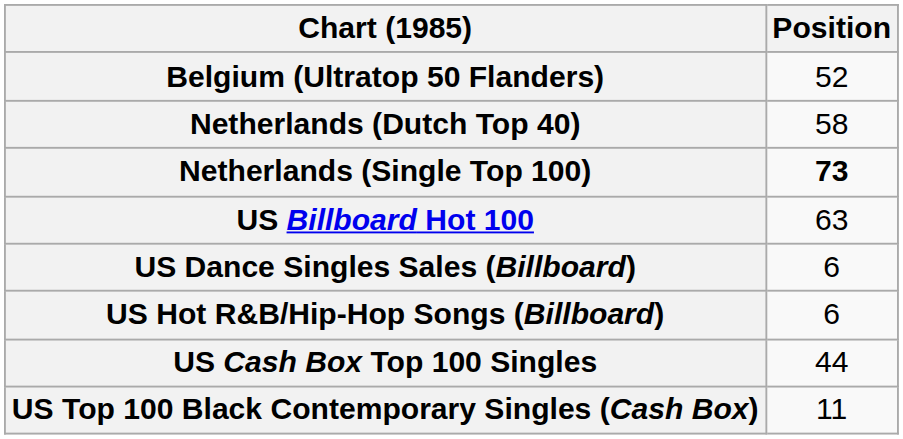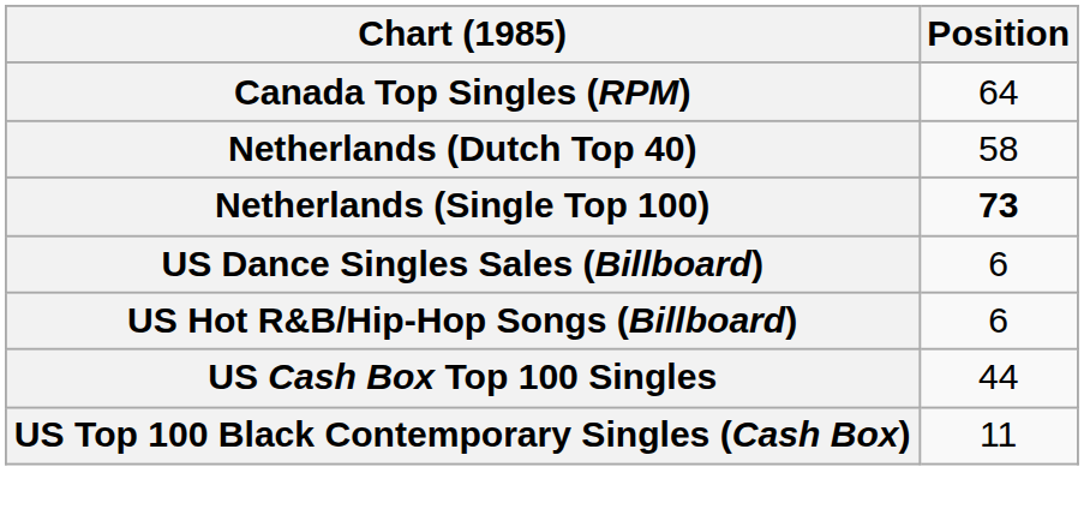- row: Belgium (Ultratop 50 Flanders) | 52
+ row: Canada Top Singles (RPM) | 64
- row: US Billboard Hot 100 | 63
